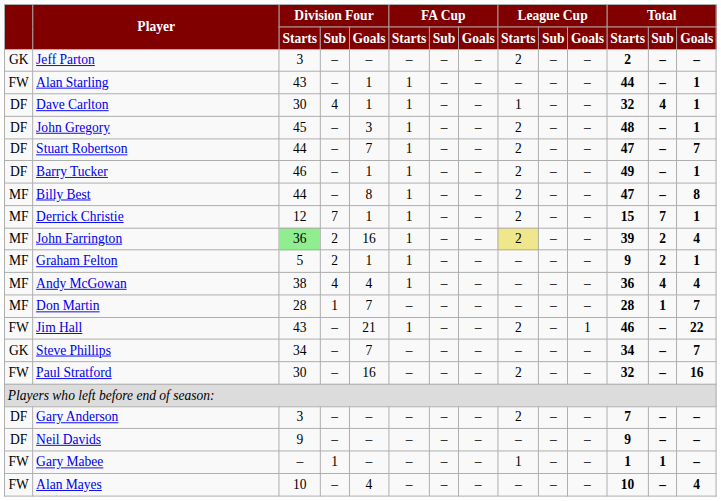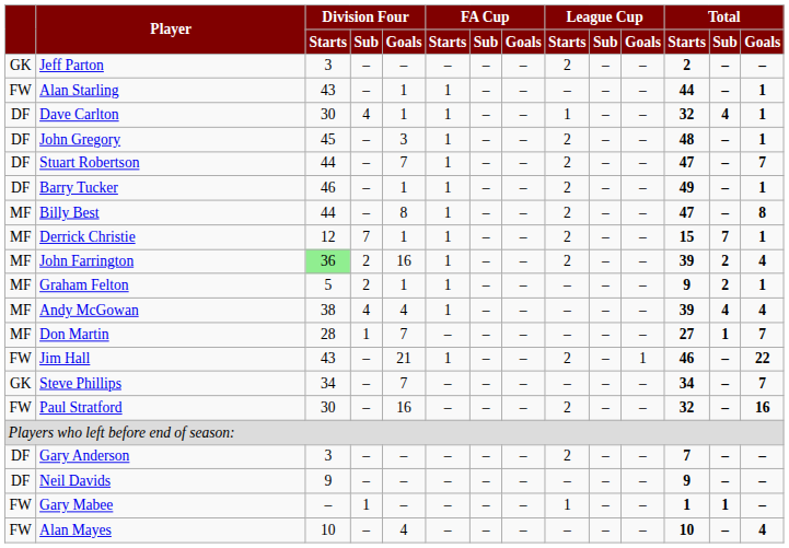John Farrington | League Cup / Starts: khaki background -> no background
Andy McGowan | Total / Starts: 36 -> 39
Don Martin | Total / Starts: 28 -> 27
